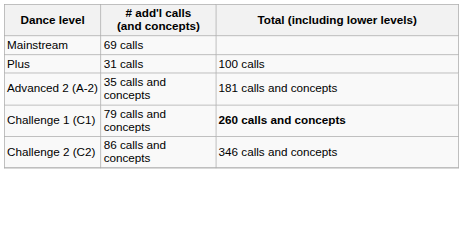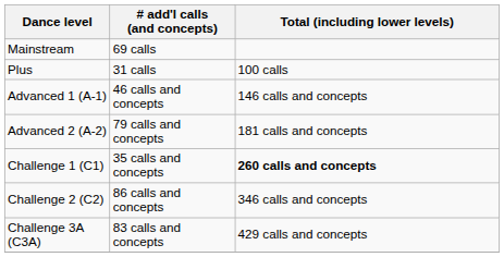+ row: Advanced 1 (A-1) | 46 calls and concepts | 146 calls and concepts
Advanced 2 (A-2) | # add'l calls (and concepts): 35 calls and concepts -> 79 calls and concepts
Challenge 1 (C1) | # add'l calls (and concepts): 79 calls and concepts -> 35 calls and concepts
+ row: Challenge 3A (C3A) | 83 calls and concepts | 429 calls and concepts
